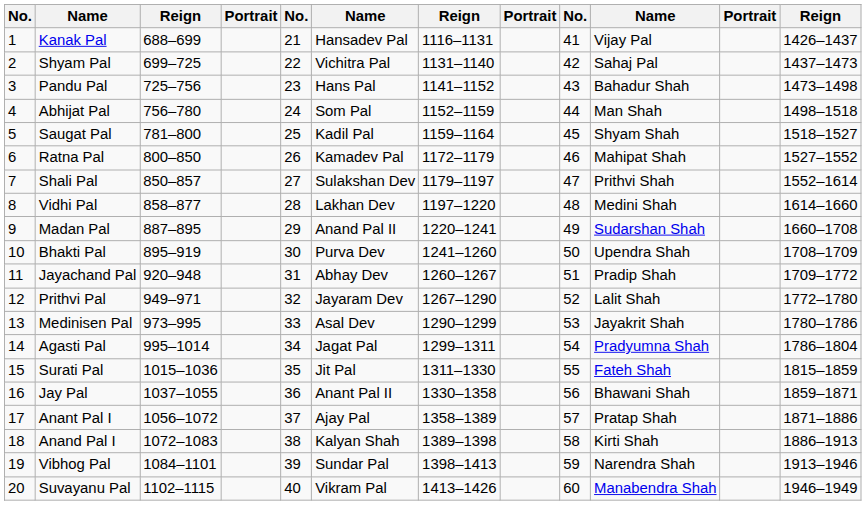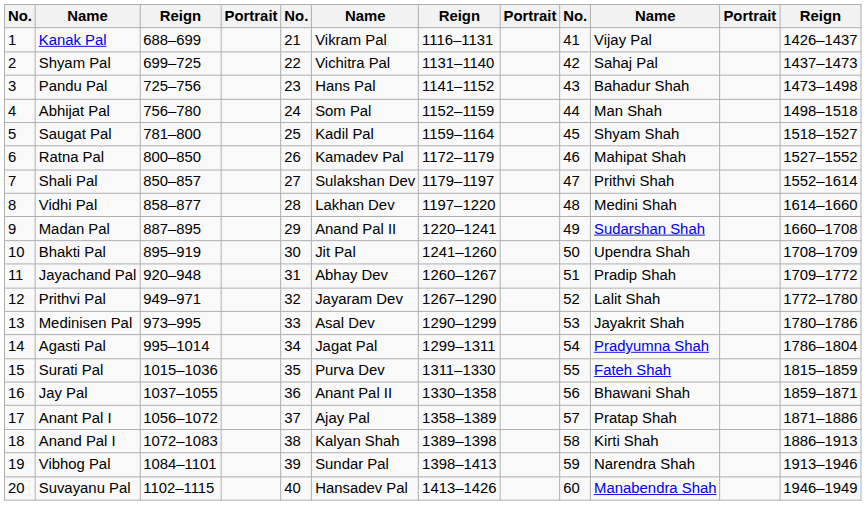Kanak Pal | column 6: Hansadev Pal -> Vikram Pal
Bhakti Pal | column 6: Purva Dev -> Jit Pal
Surati Pal | column 6: Jit Pal -> Purva Dev
Suvayanu Pal | column 6: Vikram Pal -> Hansadev Pal
